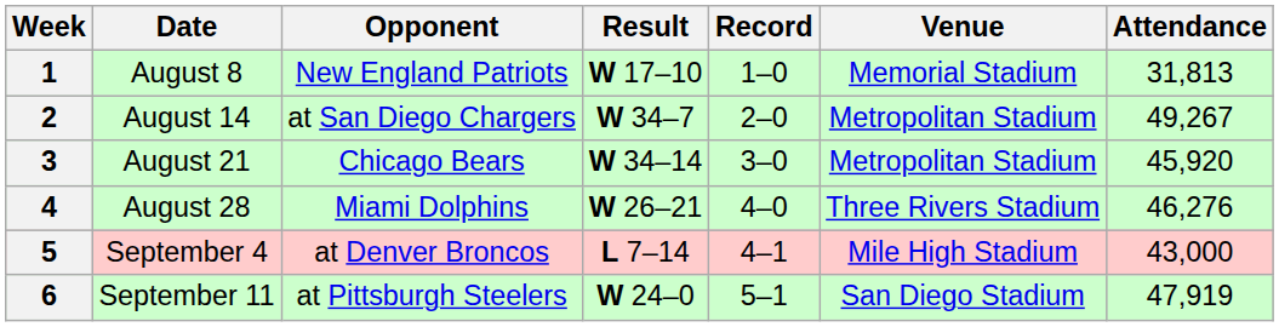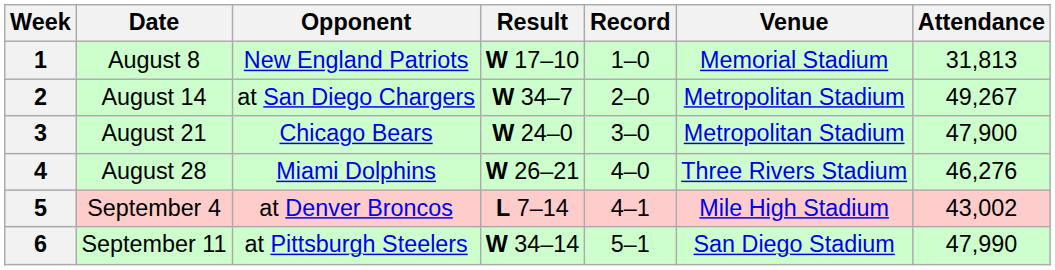3 | Result: W 34–14 -> W 24–0
3 | Attendance: 45,920 -> 47,900
5 | Attendance: 43,000 -> 43,002
6 | Result: W 24–0 -> W 34–14
6 | Attendance: 47,919 -> 47,990
